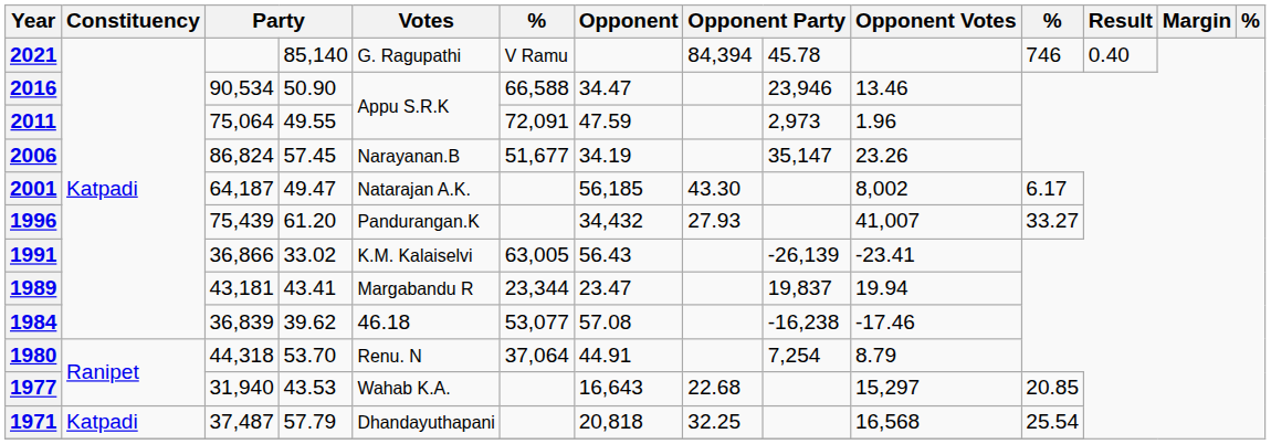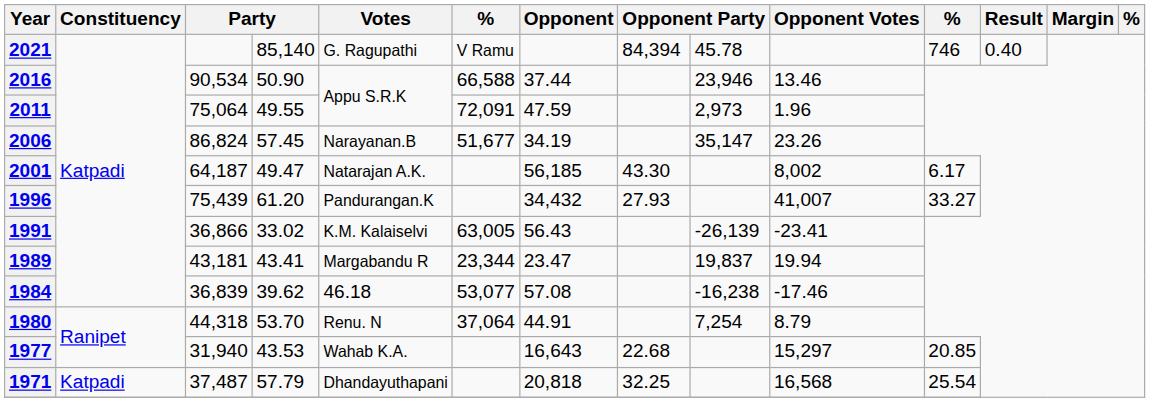2016 | Opponent: 34.47 -> 37.44
